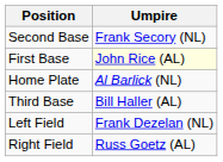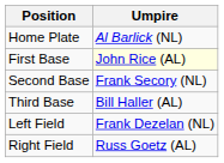rows swapped: Home Plate <-> Second Base
